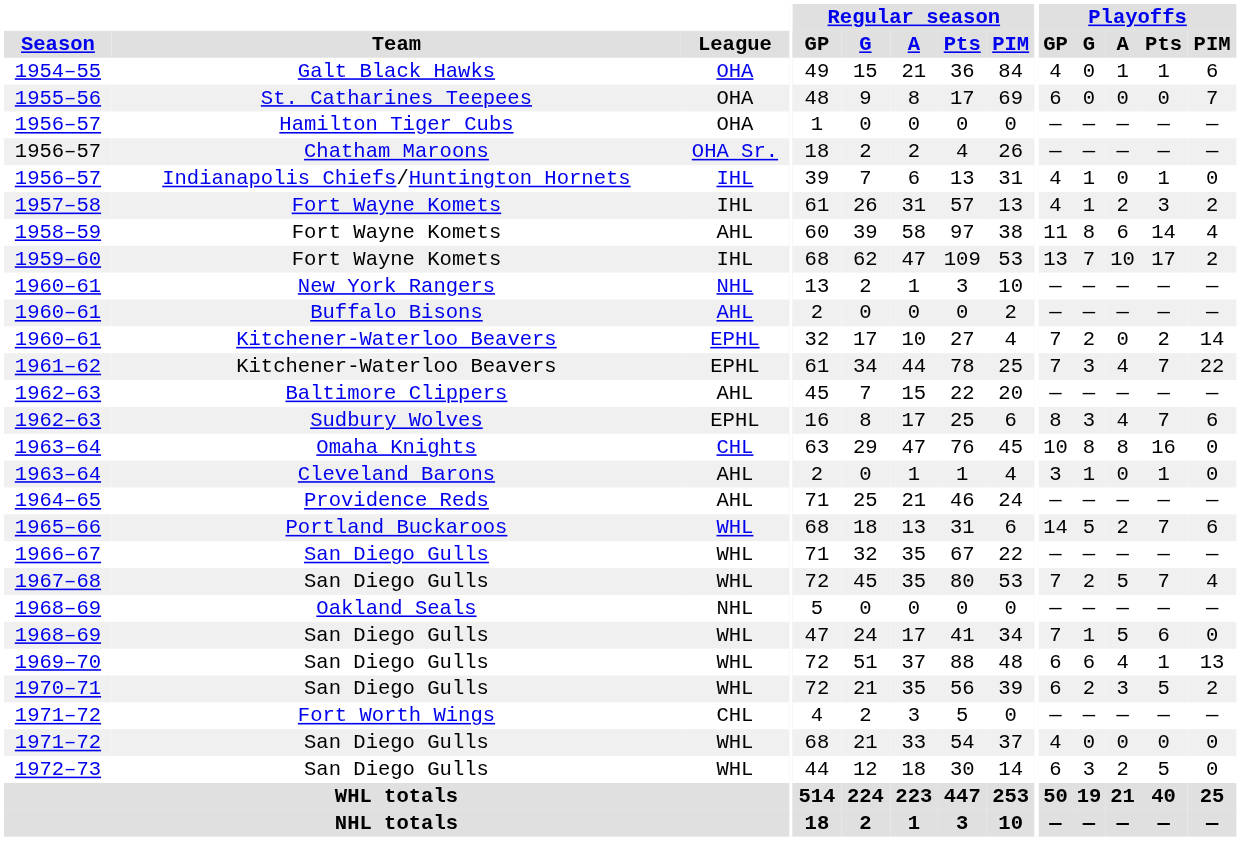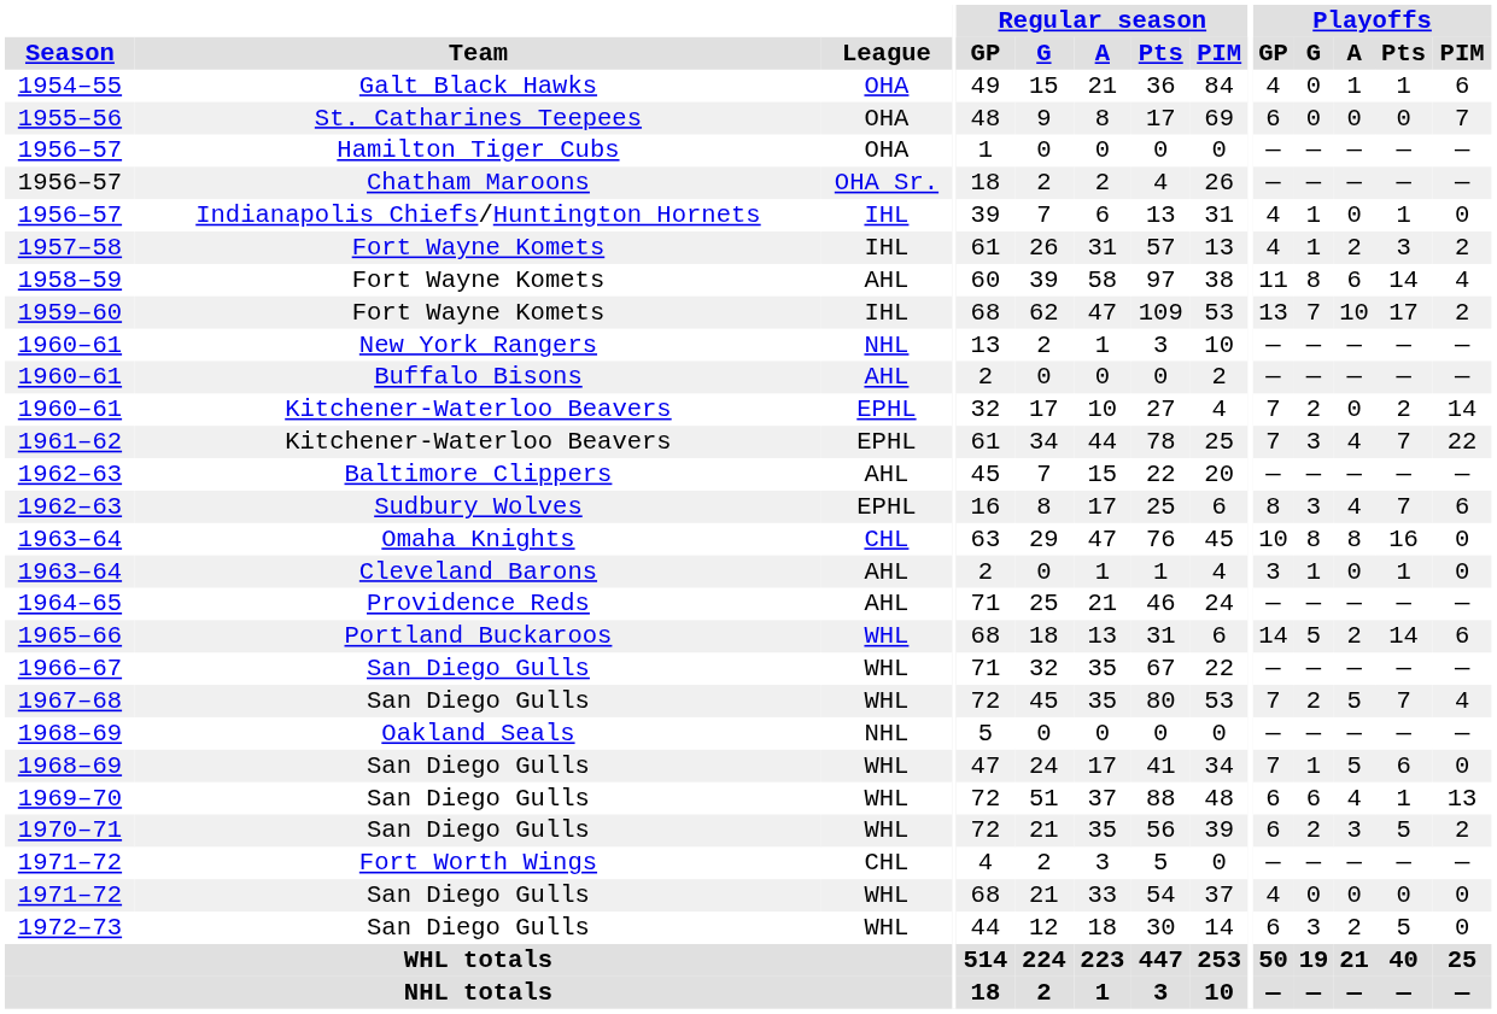1965–66 | Playoffs / Pts: 7 -> 14
